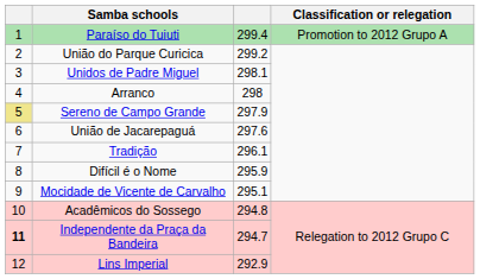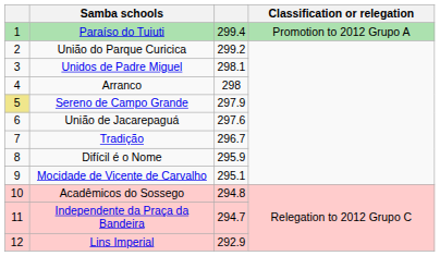Tradição | column 3: 296.1 -> 296.7
Independente da Praça da Bandeira | column 1: bold -> normal
